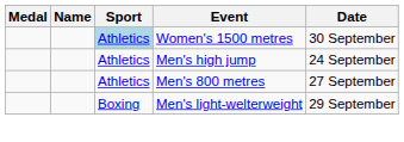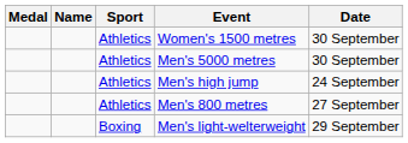Women's 1500 metres | Sport: lightblue background -> no background
+ row: Athletics | Men's 5000 metres | 30 September
